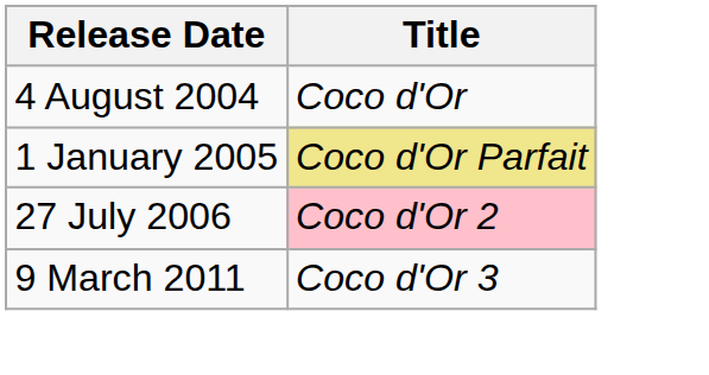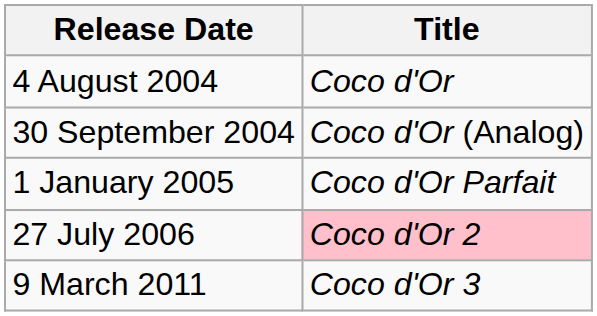+ row: 30 September 2004 | Coco d'Or (Analog)
1 January 2005 | Title: khaki background -> no background
